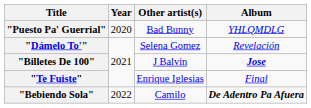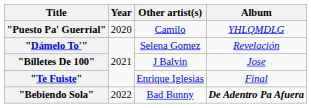"Puesto Pa' Guerrial" | Other artist(s): Bad Bunny -> Camilo
"Billetes De 100" | Album: bold -> normal
"Bebiendo Sola" | Other artist(s): Camilo -> Bad Bunny
